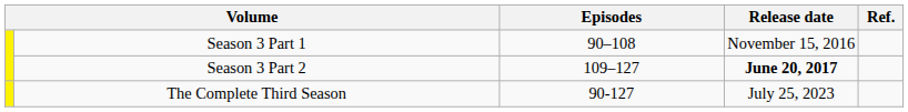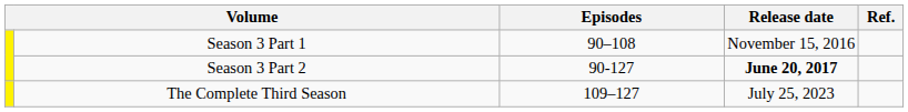Season 3 Part 2 | Episodes: 109–127 -> 90-127
The Complete Third Season | Episodes: 90-127 -> 109–127
